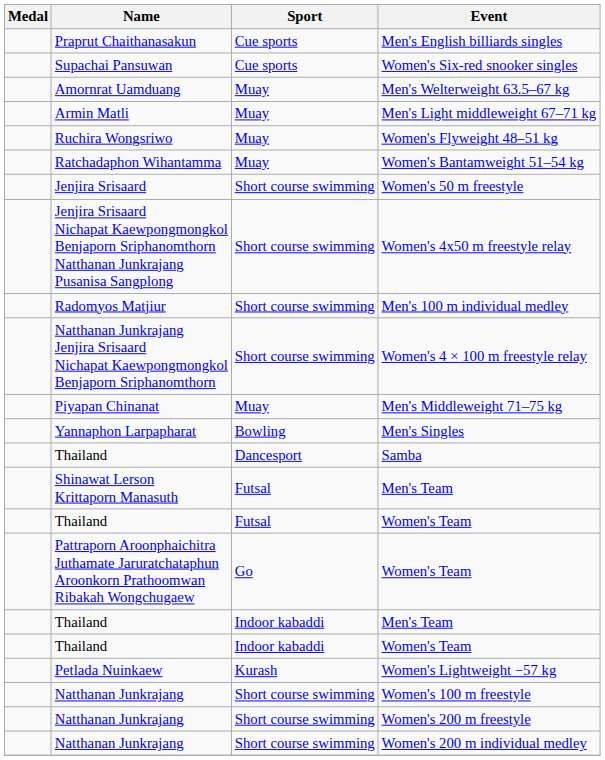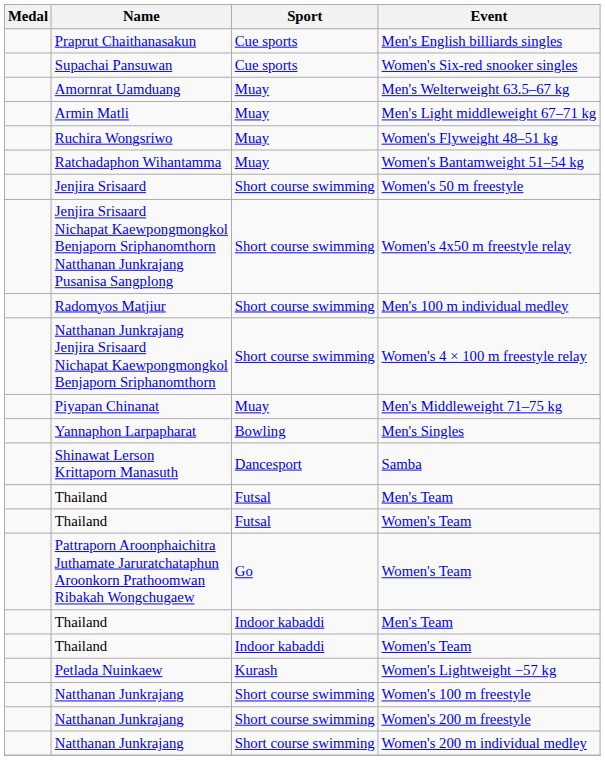Samba | Name: Thailand -> Shinawat Lerson Krittaporn Manasuth
Futsal / Men's Team | Name: Shinawat Lerson Krittaporn Manasuth -> Thailand
